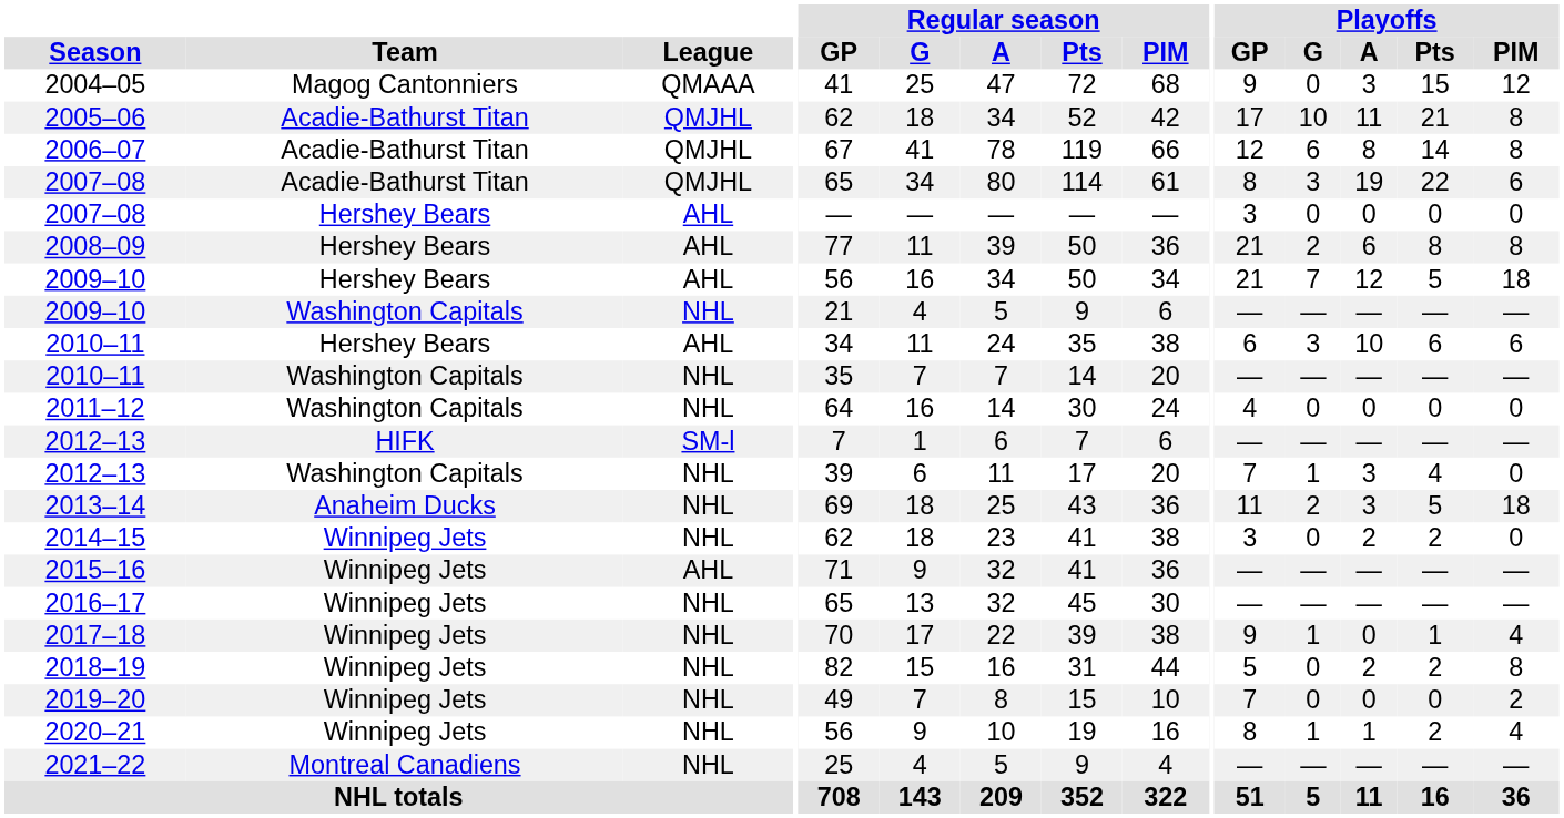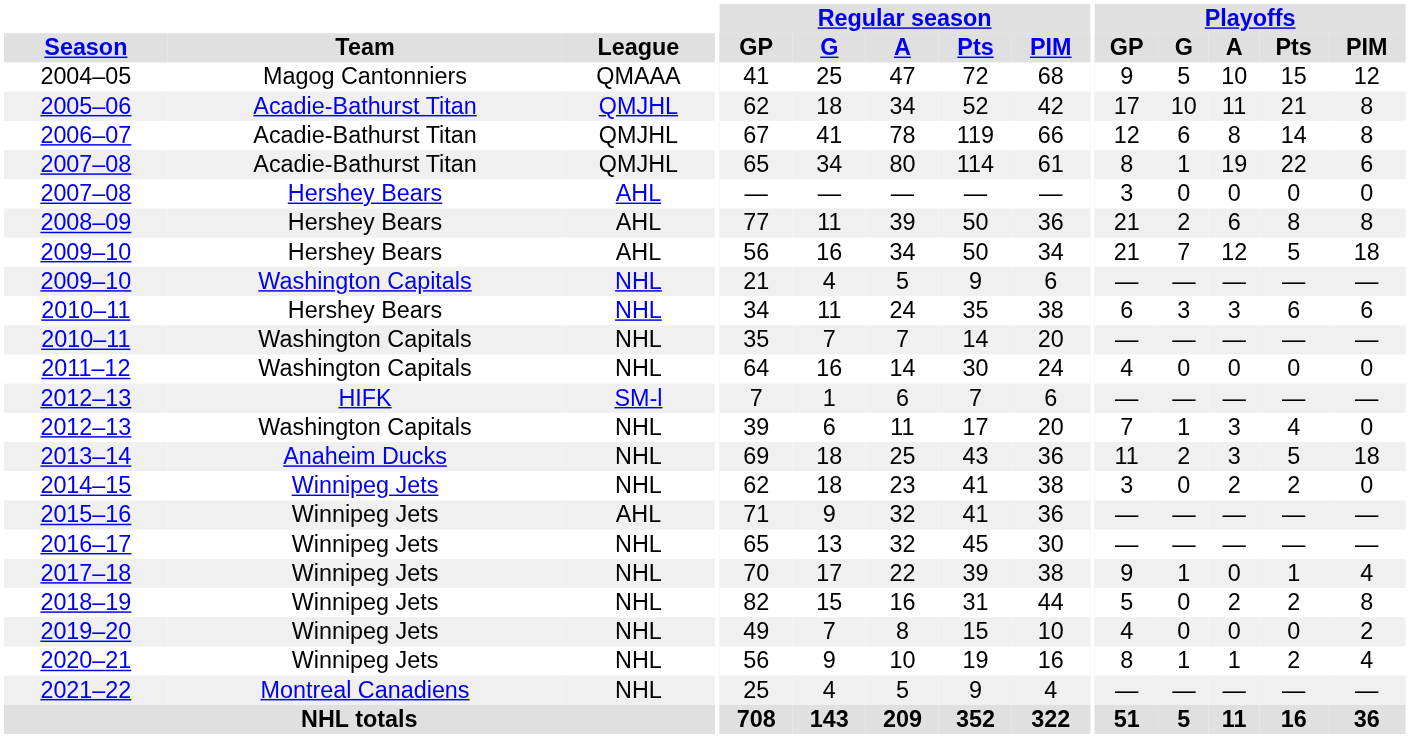2004–05 | Playoffs / G: 0 -> 5
2004–05 | Playoffs / A: 3 -> 10
2007–08 / Acadie-Bathurst Titan | Playoffs / G: 3 -> 1
2010–11 / Hershey Bears | League: AHL -> NHL
2010–11 / Hershey Bears | Playoffs / A: 10 -> 3
2019–20 | Playoffs / GP: 7 -> 4
